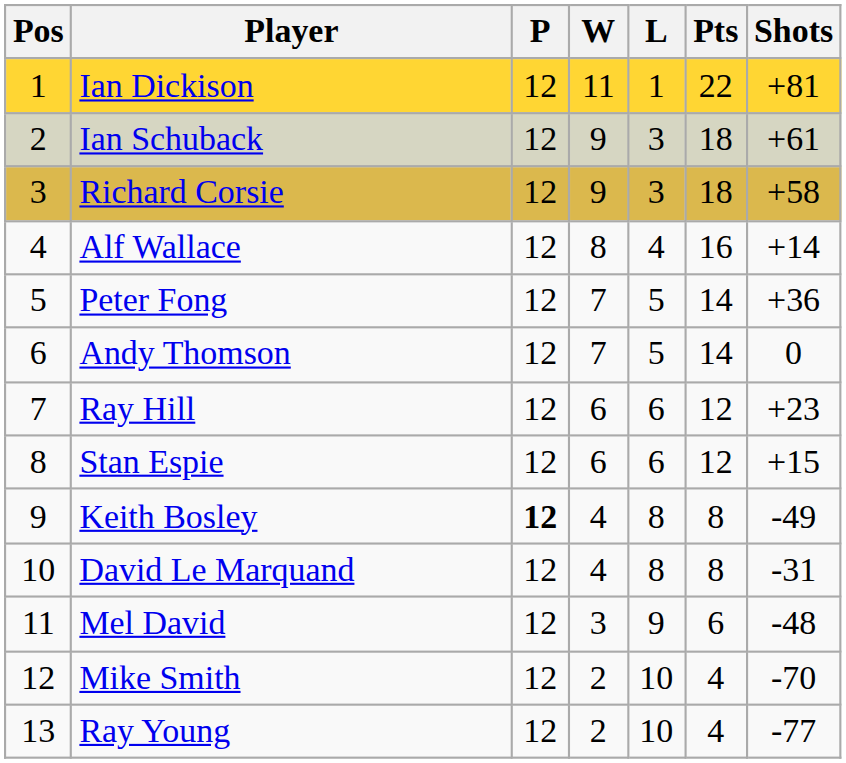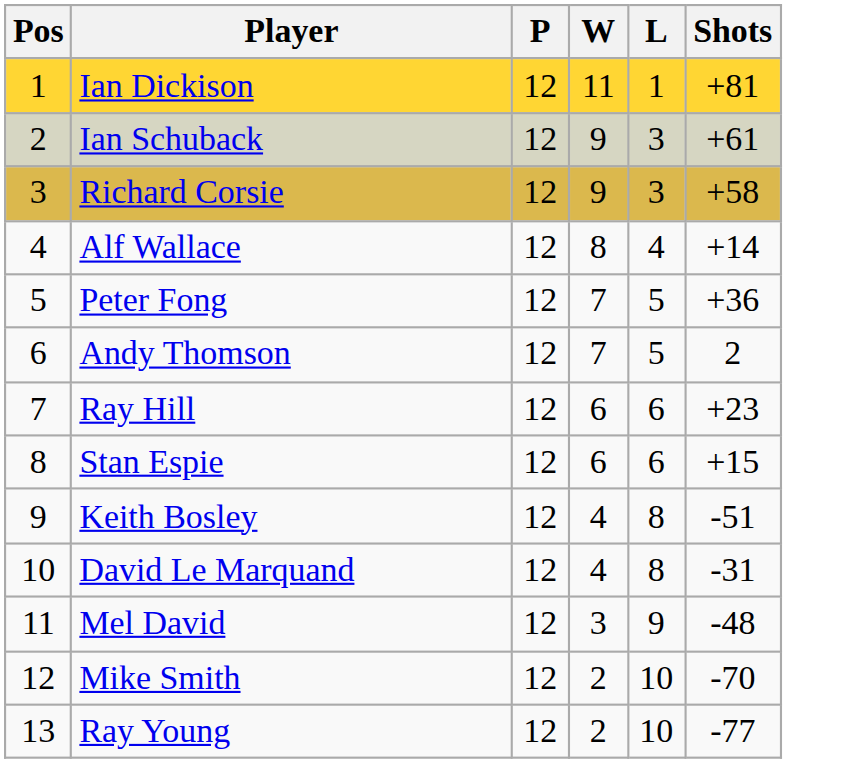- column: Pts | 22 | 18 | 18 | 16 | 14 | 14 | 12 | 12 | 8 | 8 | 6 | 4 | 4
Andy Thomson | Shots: 0 -> 2
Keith Bosley | P: bold -> normal
Keith Bosley | Shots: -49 -> -51
